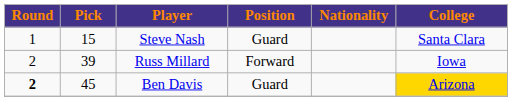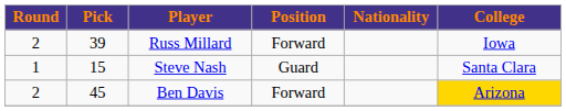rows swapped: Steve Nash <-> Russ Millard
Ben Davis | Round: bold -> normal
Ben Davis | Position: Guard -> Forward
